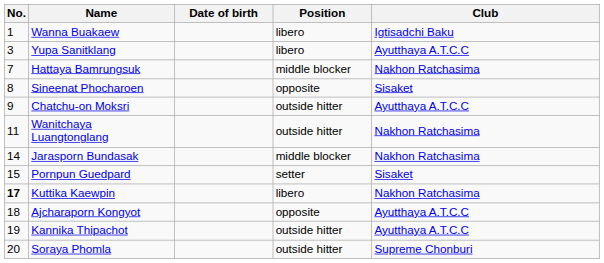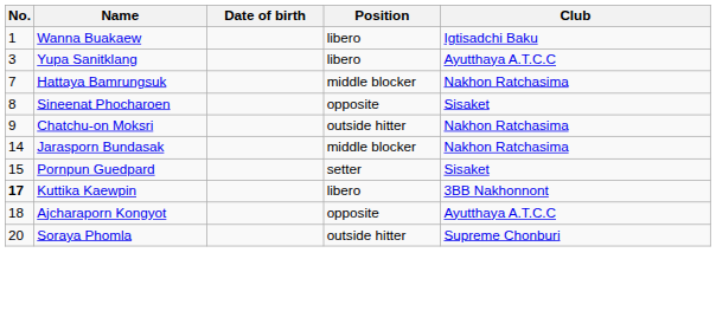Chatchu-on Moksri | Club: Ayutthaya A.T.C.C -> Nakhon Ratchasima
- row: 11 | Wanitchaya Luangtonglang | outside hitter | Nakhon Ratchasima
Kuttika Kaewpin | Club: Nakhon Ratchasima -> 3BB Nakhonnont
- row: 19 | Kannika Thipachot | outside hitter | Ayutthaya A.T.C.C
